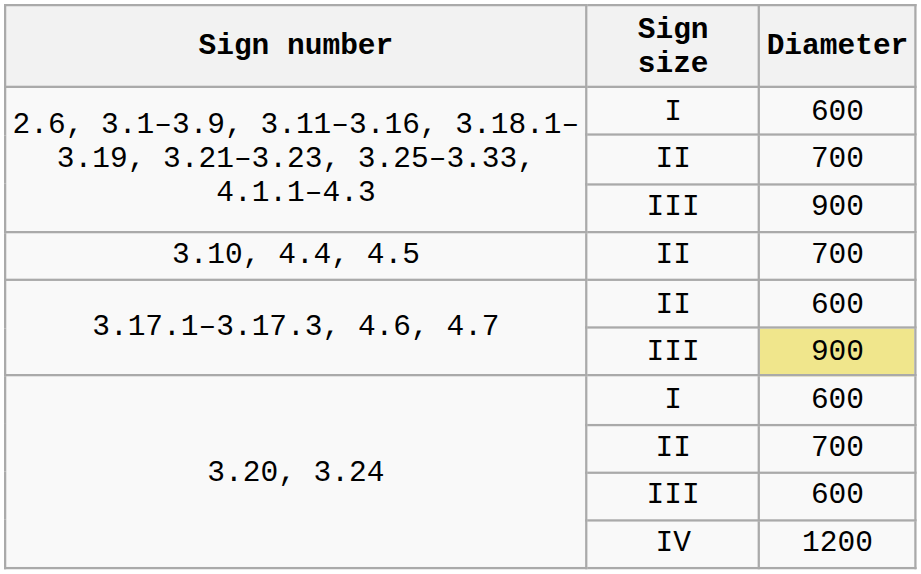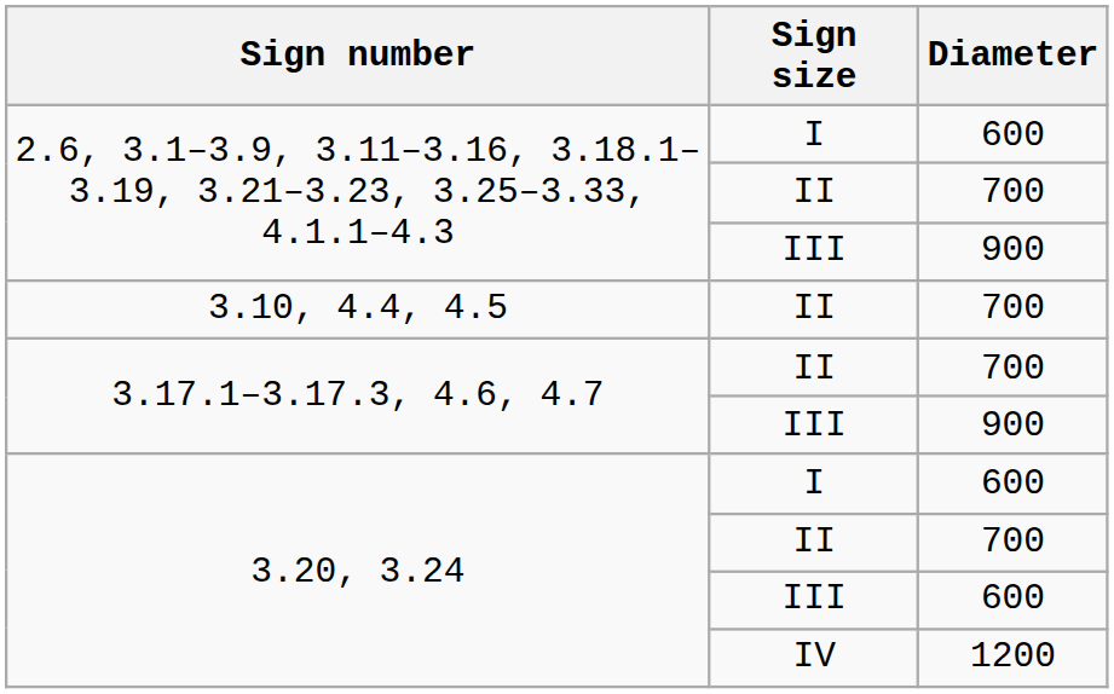3.17.1–3.17.3, 4.6, 4.7 / II | Diameter: 600 -> 700
3.17.1–3.17.3, 4.6, 4.7 / III | Diameter: khaki background -> no background
